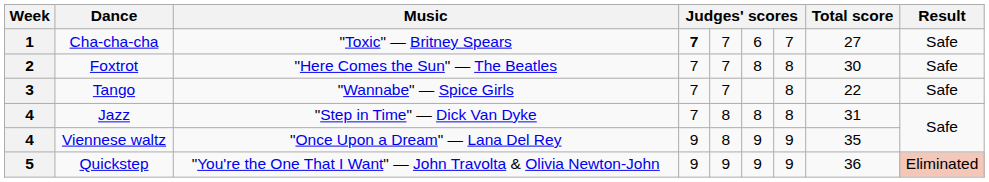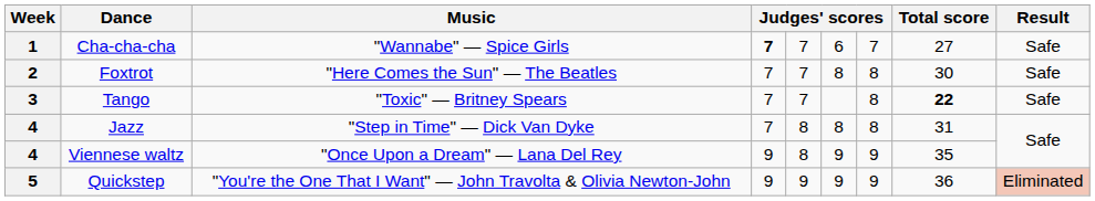Cha-cha-cha | Music: "Toxic" — Britney Spears -> "Wannabe" — Spice Girls
Tango | Music: "Wannabe" — Spice Girls -> "Toxic" — Britney Spears
Tango | Total score: normal -> bold
